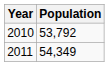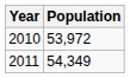2010 | Population: 53,792 -> 53,972
